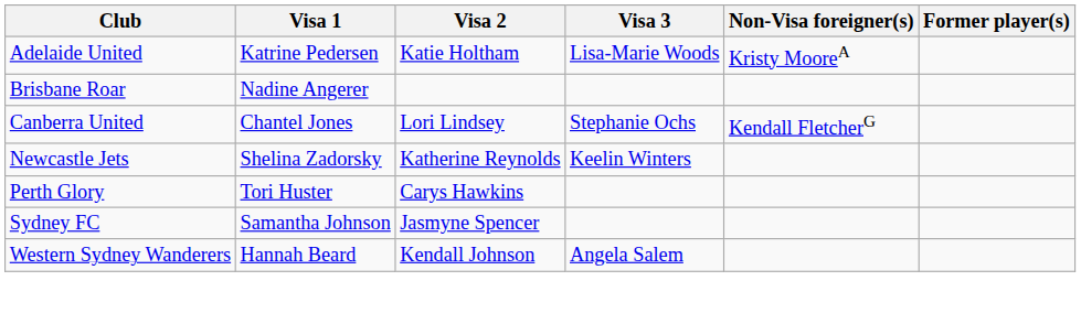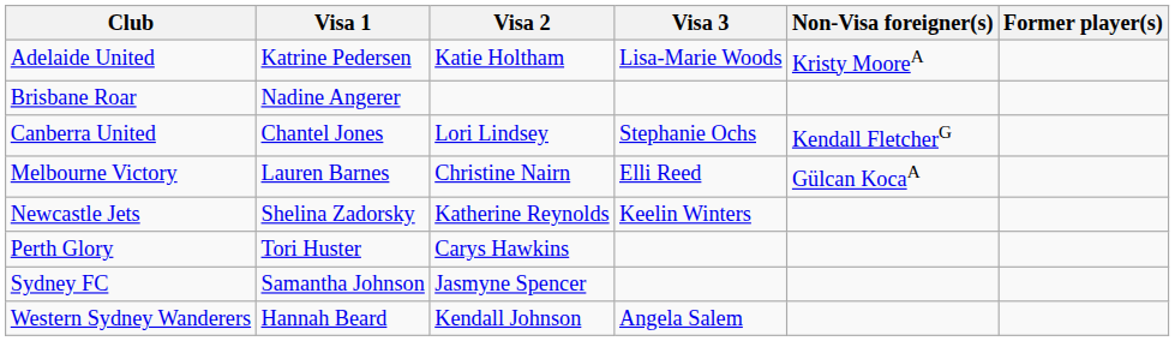+ row: Melbourne Victory | Lauren Barnes | Christine Nairn | Elli Reed | Gülcan KocaA
